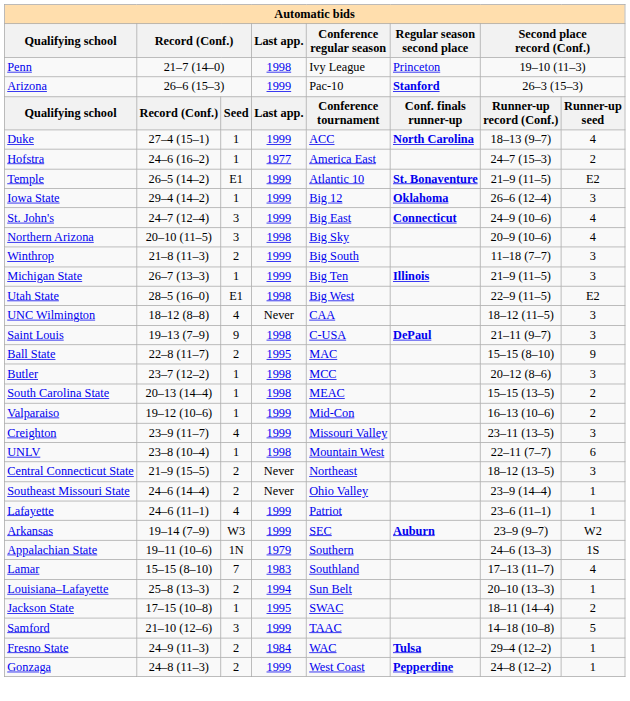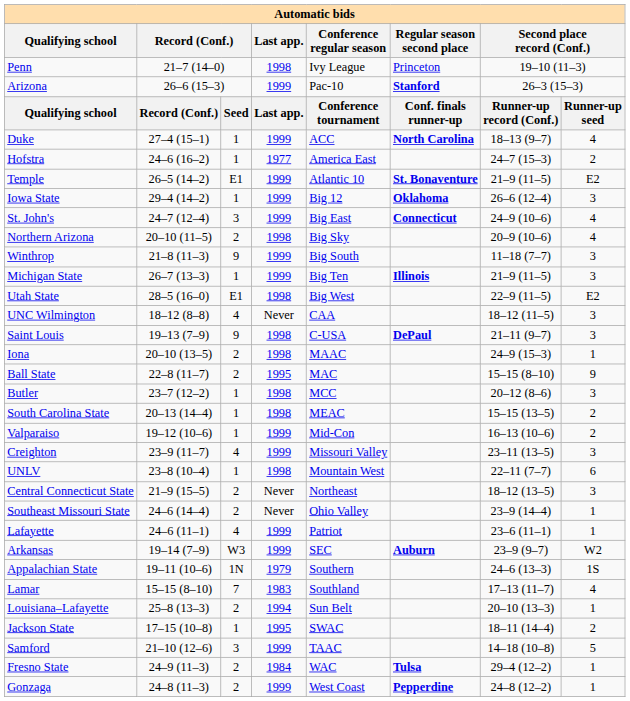Northern Arizona | column 3: 3 -> 2
Winthrop | column 3: 2 -> 9
+ row: Iona | 20–10 (13–5) | 2 | 1998 | MAAC | 24–9 (15–3) | 1
